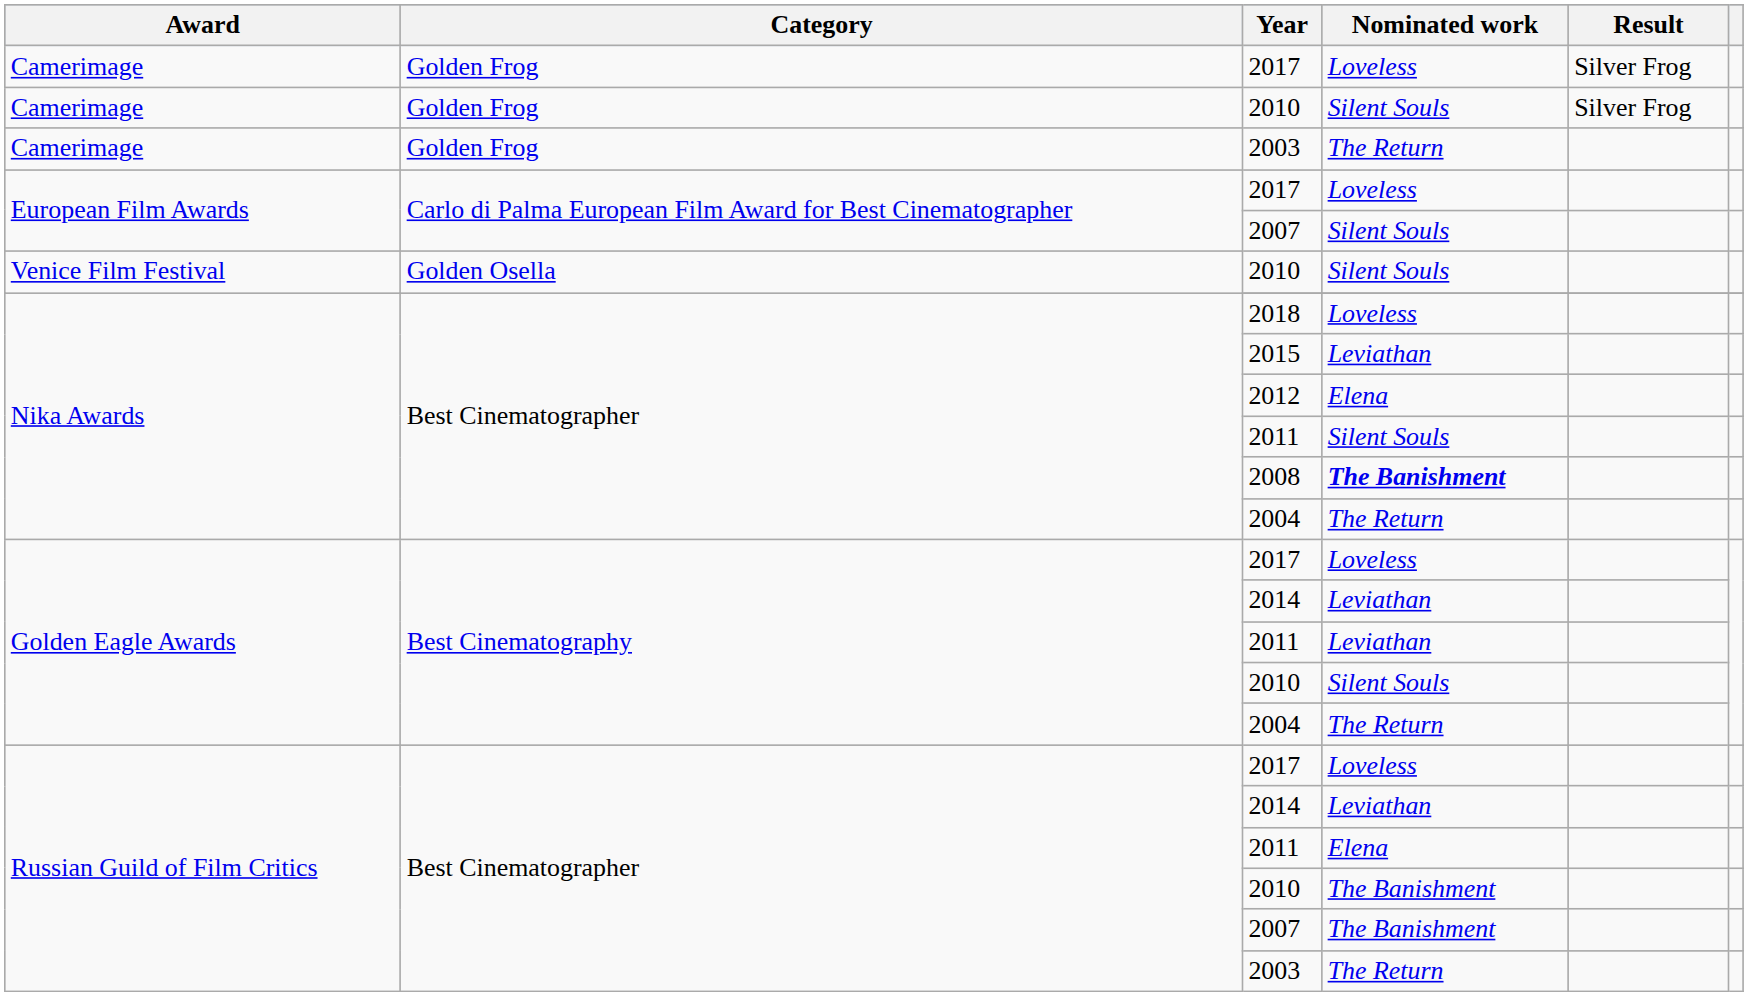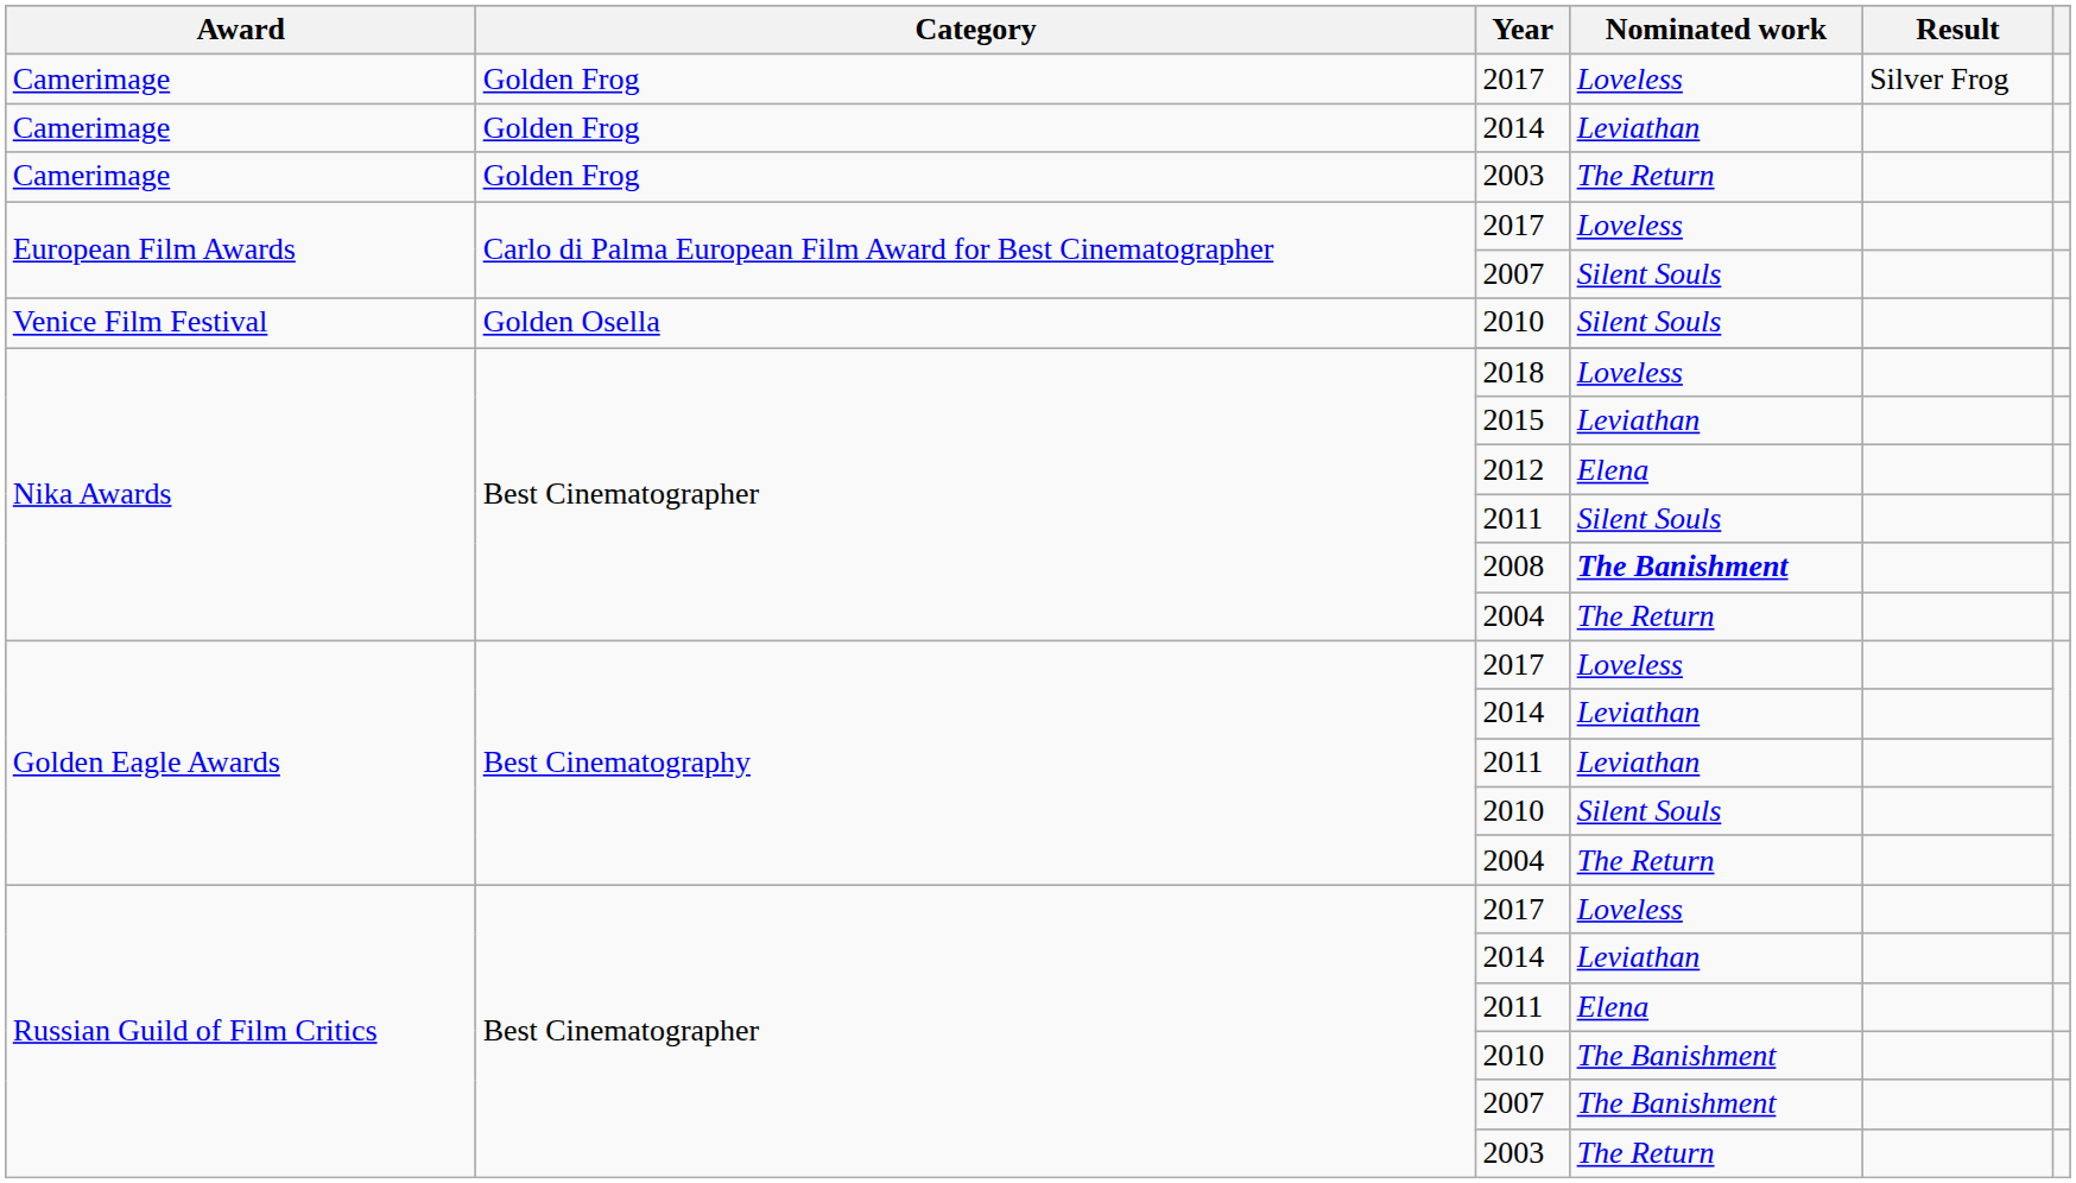+ row: Camerimage | Golden Frog | 2014 | Leviathan
- row: Camerimage | Golden Frog | 2010 | Silent Souls | Silver Frog
